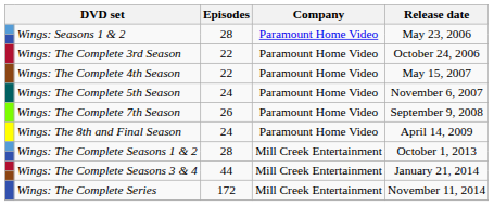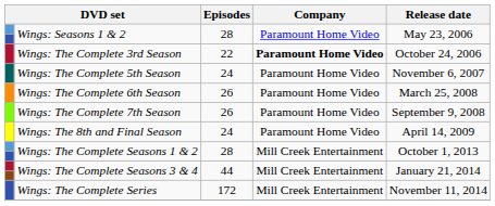Wings: The Complete 3rd Season | Company: normal -> bold
- row: Wings: The Complete 4th Season | 22 | Paramount Home Video | May 15, 2007
+ row: Wings: The Complete 6th Season | 26 | Paramount Home Video | March 25, 2008
